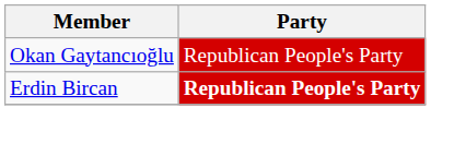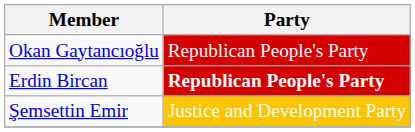+ row: Şemsettin Emir | Justice and Development Party
